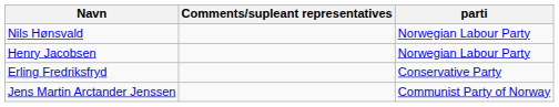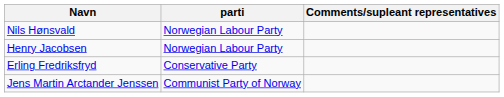columns swapped: parti <-> Comments/supleant representatives
